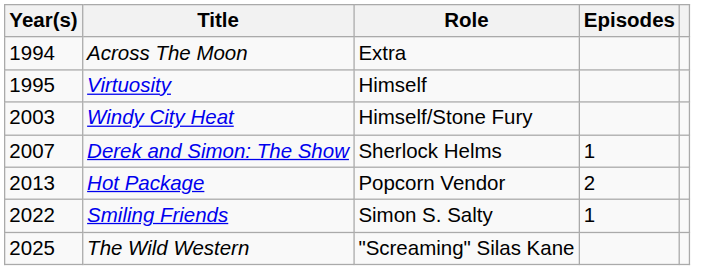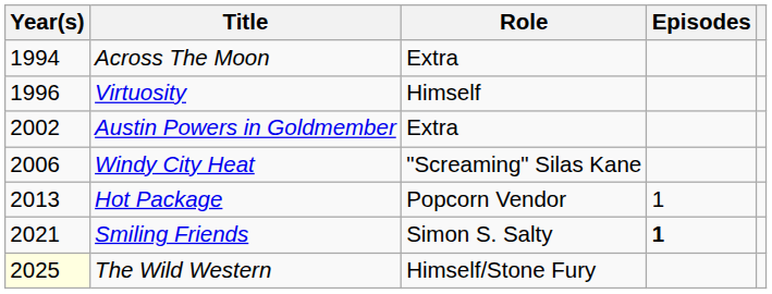Virtuosity | Year(s): 1995 -> 1996
+ row: 2002 | Austin Powers in Goldmember | Extra
Windy City Heat | Year(s): 2003 -> 2006
Windy City Heat | Role: Himself/Stone Fury -> "Screaming" Silas Kane
- row: 2007 | Derek and Simon: The Show | Sherlock Helms | 1
Hot Package | Episodes: 2 -> 1
Smiling Friends | Year(s): 2022 -> 2021
Smiling Friends | Episodes: normal -> bold
The Wild Western | Year(s): no background -> lightyellow background
The Wild Western | Role: "Screaming" Silas Kane -> Himself/Stone Fury
